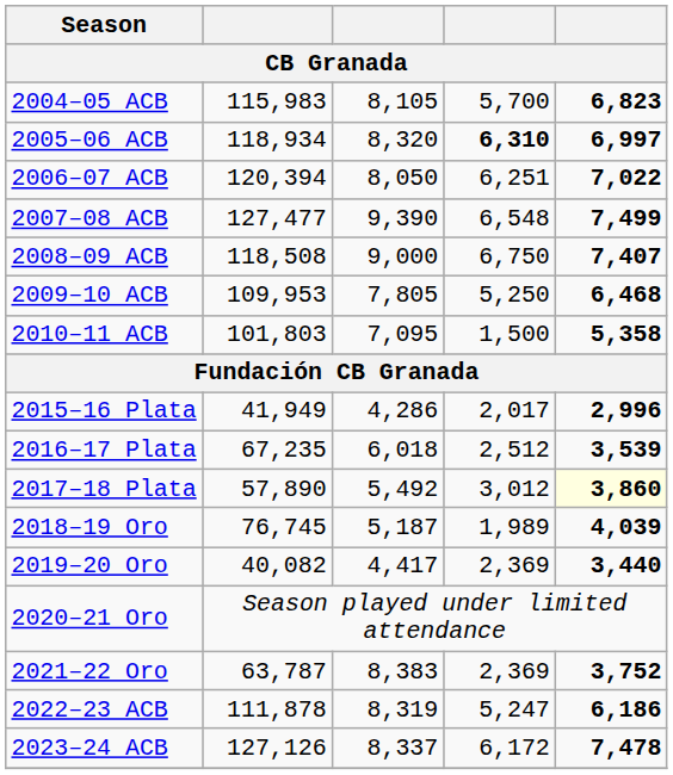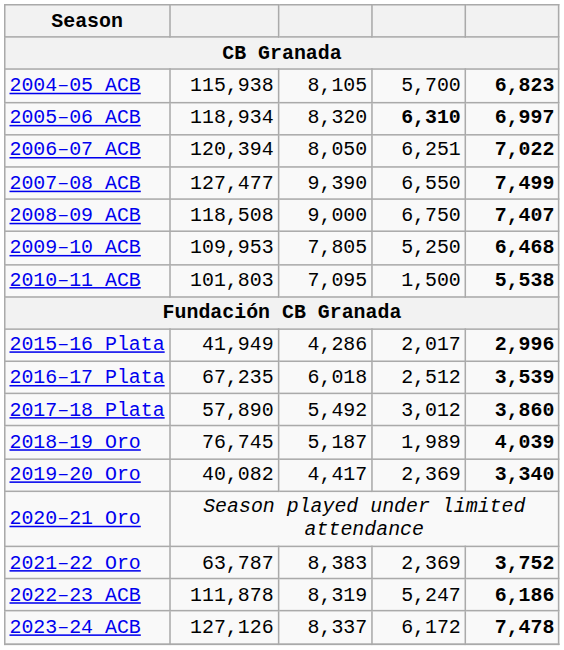2004–05 ACB | column 2: 115,983 -> 115,938
2007–08 ACB | column 4: 6,548 -> 6,550
2010–11 ACB | column 5: 5,358 -> 5,538
2017–18 Plata | column 5: lightyellow background -> no background
2019–20 Oro | column 5: 3,440 -> 3,340
